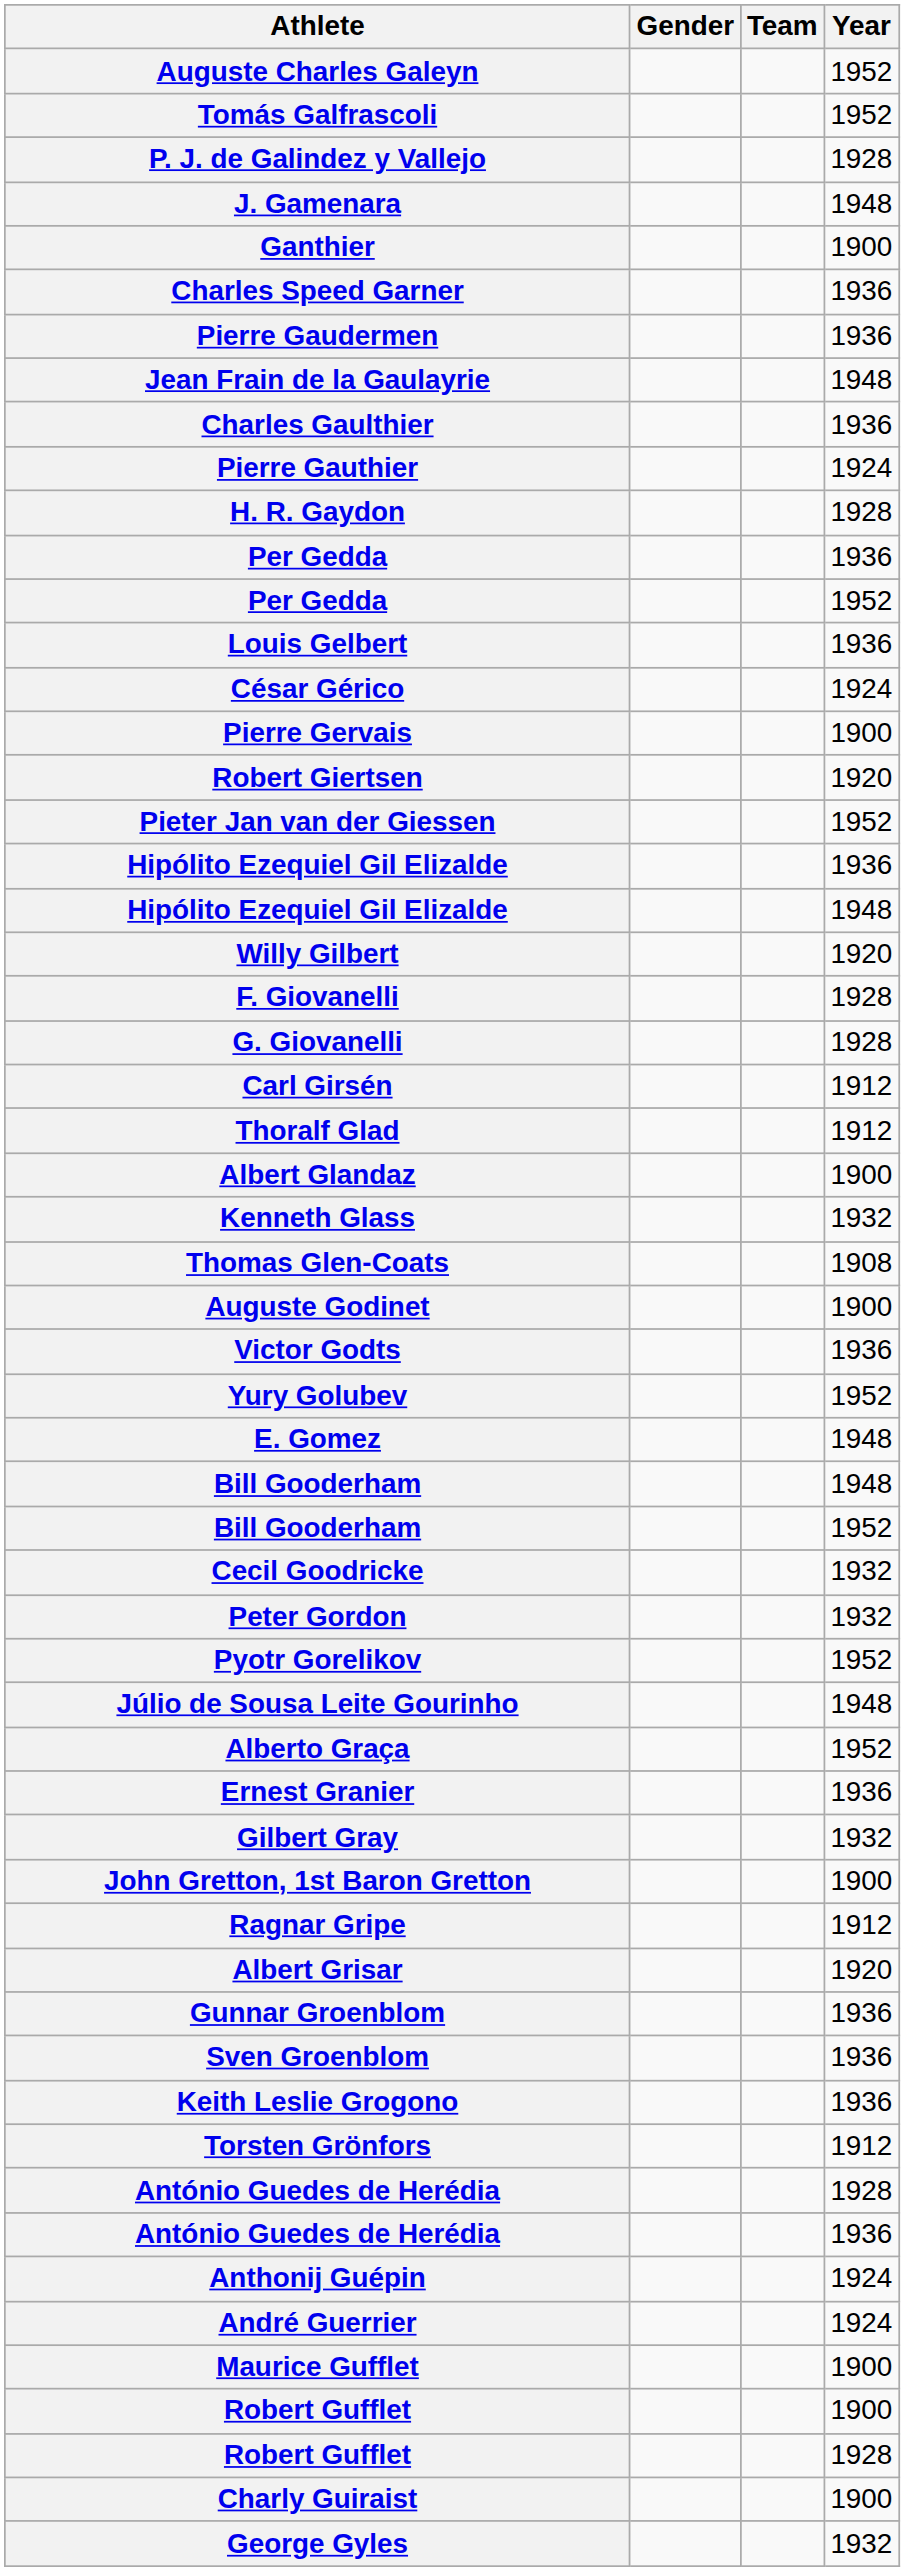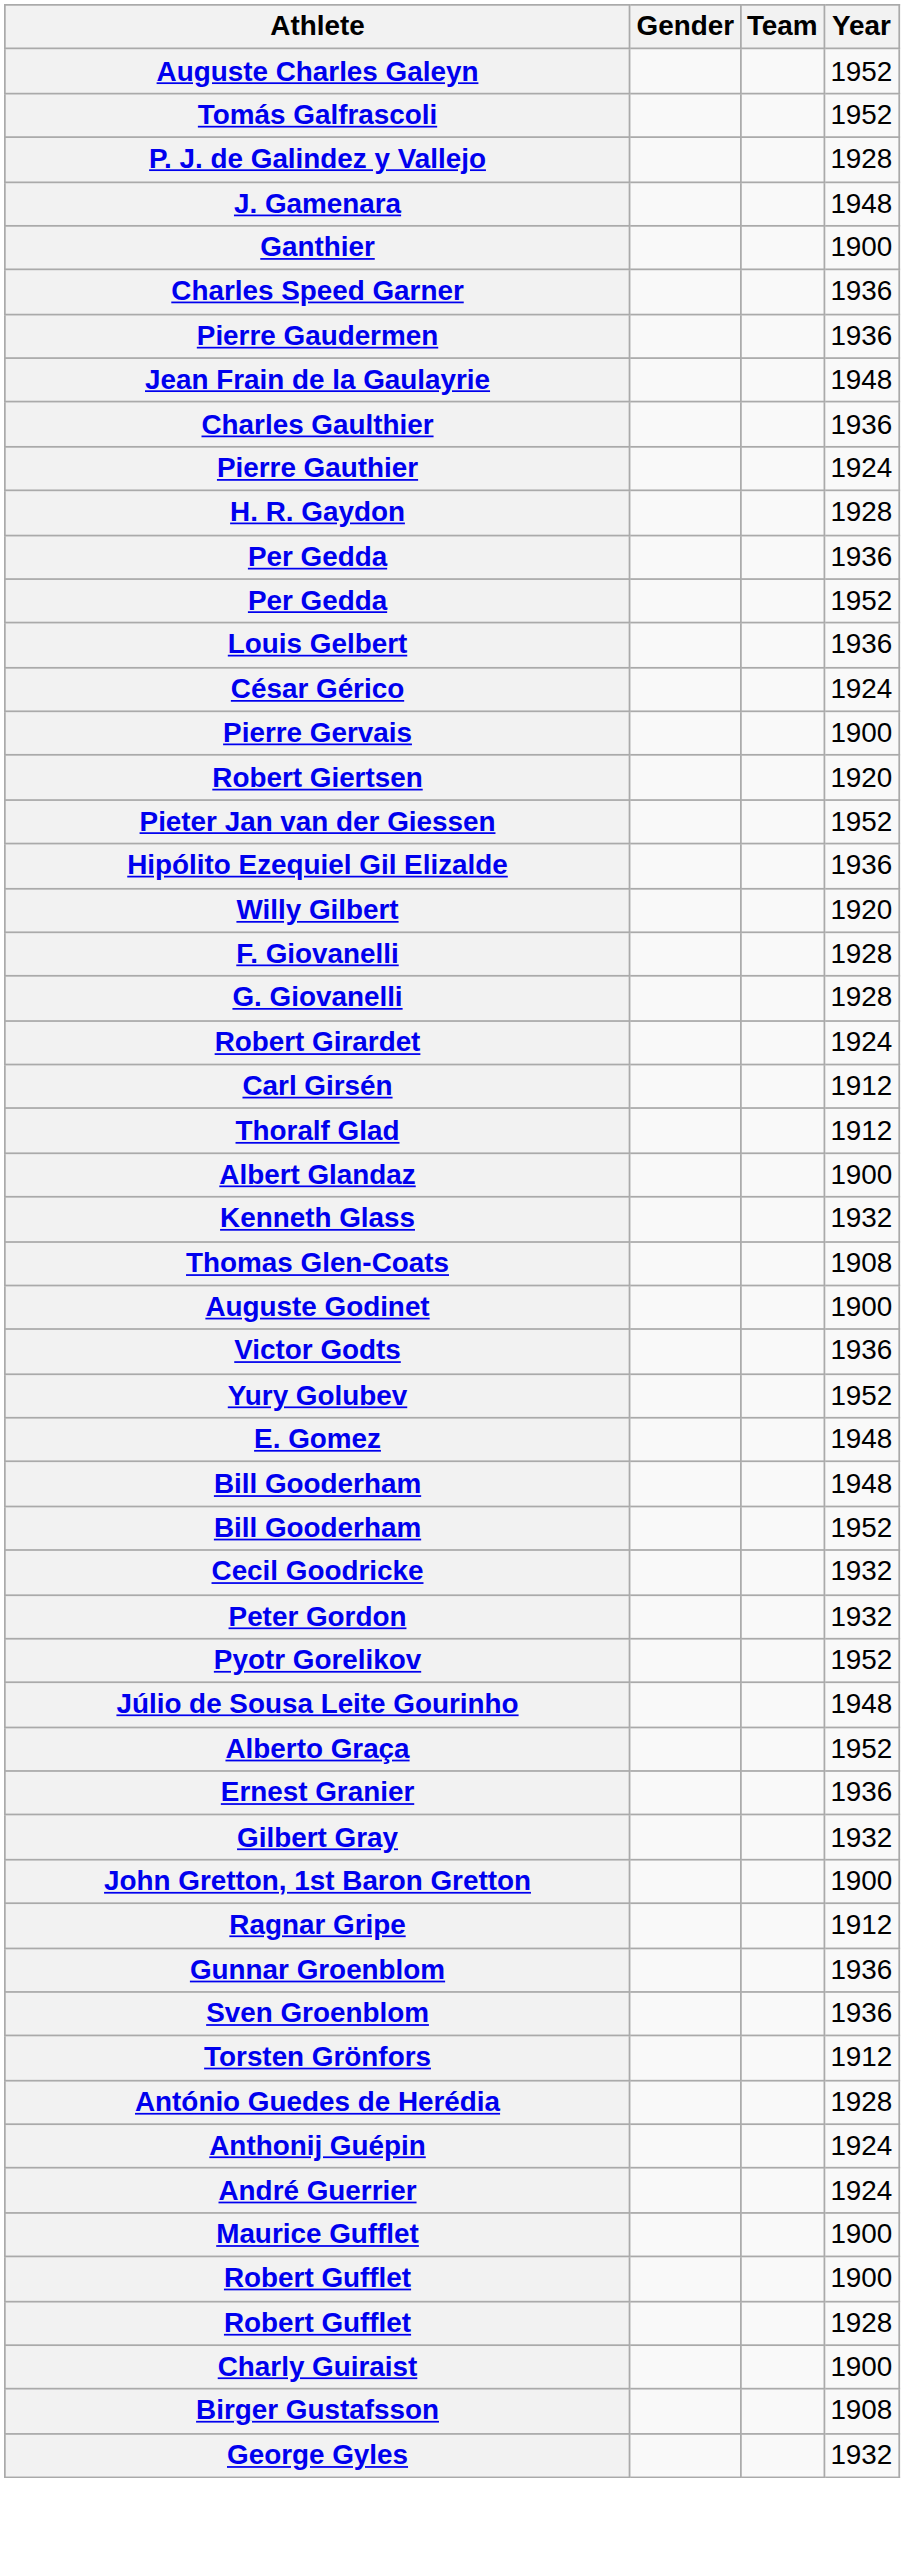- row: Hipólito Ezequiel Gil Elizalde | 1948
+ row: Robert Girardet | 1924
- row: Albert Grisar | 1920
- row: Keith Leslie Grogono | 1936
- row: António Guedes de Herédia | 1936
+ row: Birger Gustafsson | 1908
